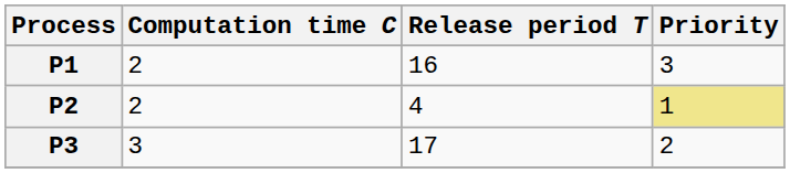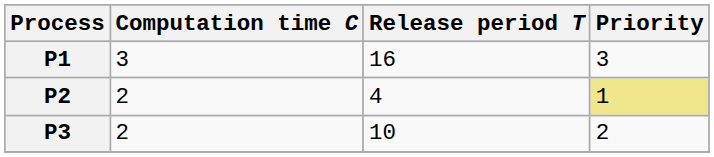P1 | Computation time C: 2 -> 3
P3 | Computation time C: 3 -> 2
P3 | Release period T: 17 -> 10
